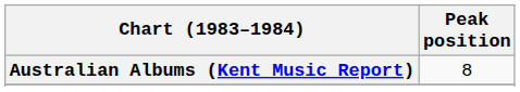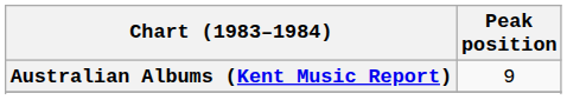Australian Albums (Kent Music Report) | Peak position: 8 -> 9
